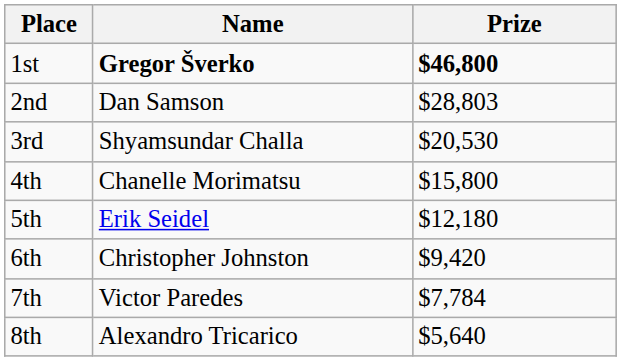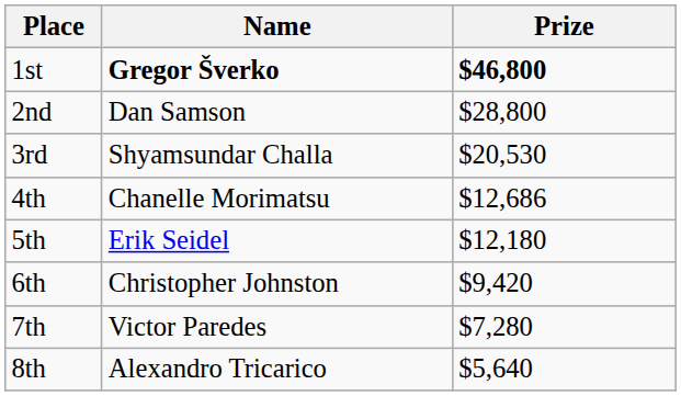2nd | Prize: $28,803 -> $28,800
4th | Prize: $15,800 -> $12,686
7th | Prize: $7,784 -> $7,280
